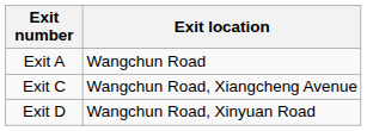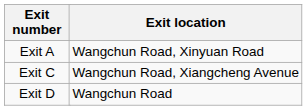Exit A | Exit location: Wangchun Road -> Wangchun Road, Xinyuan Road
Exit D | Exit location: Wangchun Road, Xinyuan Road -> Wangchun Road
